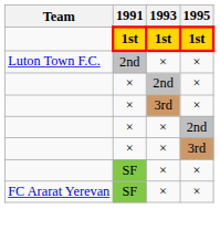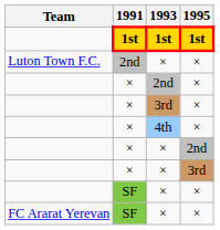+ row: × | 4th | ×
